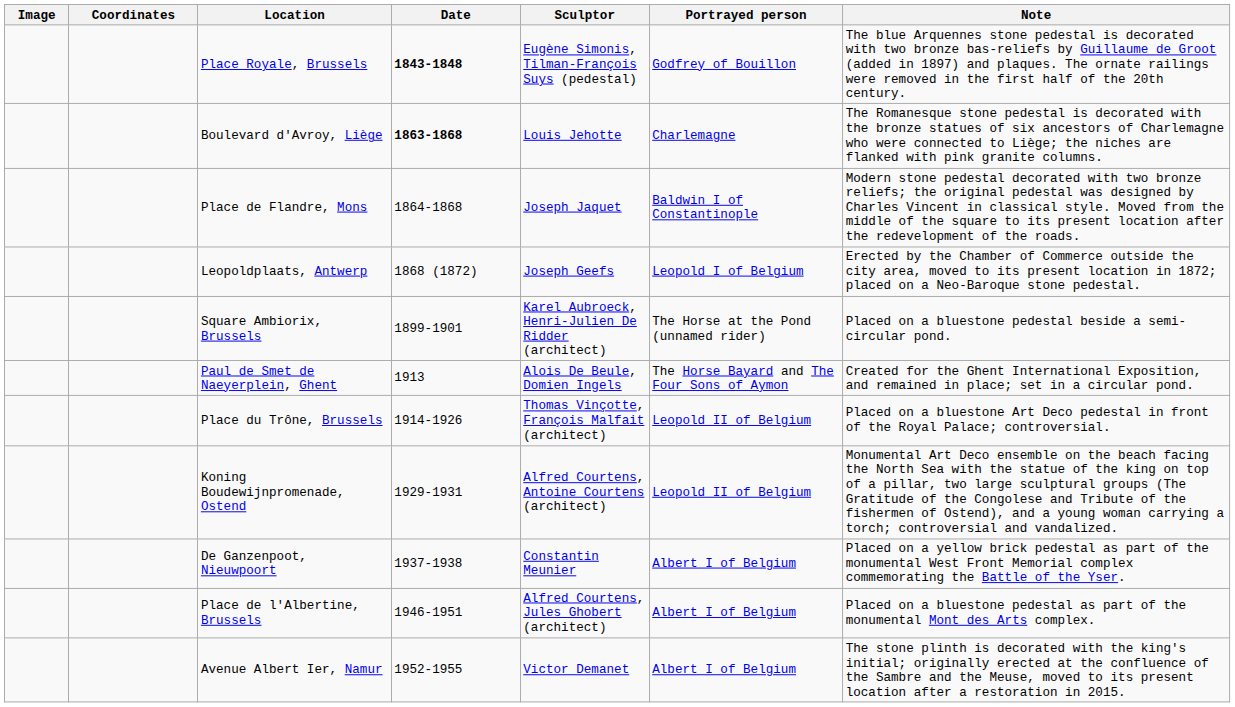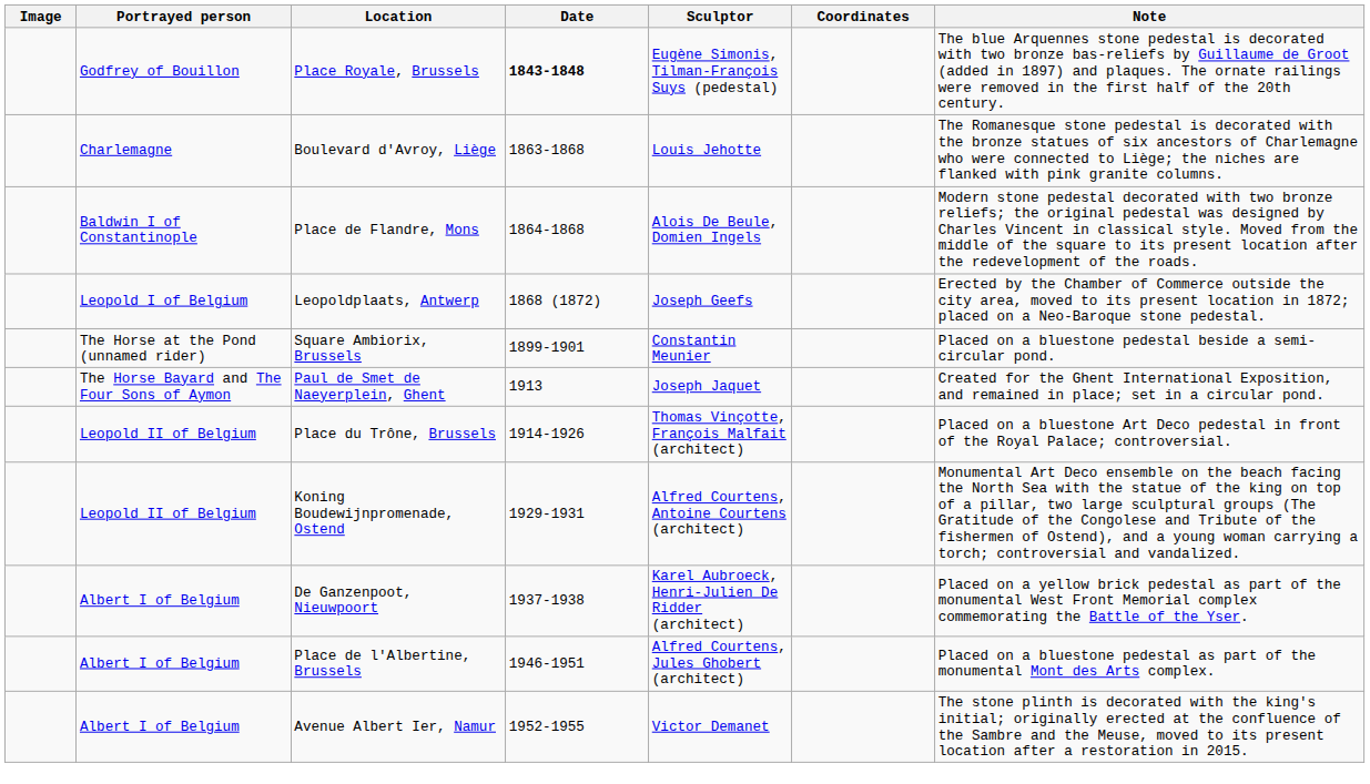columns swapped: Portrayed person <-> Coordinates
Boulevard d'Avroy, Liège | Date: bold -> normal
Place de Flandre, Mons | Sculptor: Joseph Jaquet -> Alois De Beule, Domien Ingels
Square Ambiorix, Brussels | Sculptor: Karel Aubroeck, Henri-Julien De Ridder (architect) -> Constantin Meunier
Paul de Smet de Naeyerplein, Ghent | Sculptor: Alois De Beule, Domien Ingels -> Joseph Jaquet
De Ganzenpoot, Nieuwpoort | Sculptor: Constantin Meunier -> Karel Aubroeck, Henri-Julien De Ridder (architect)
